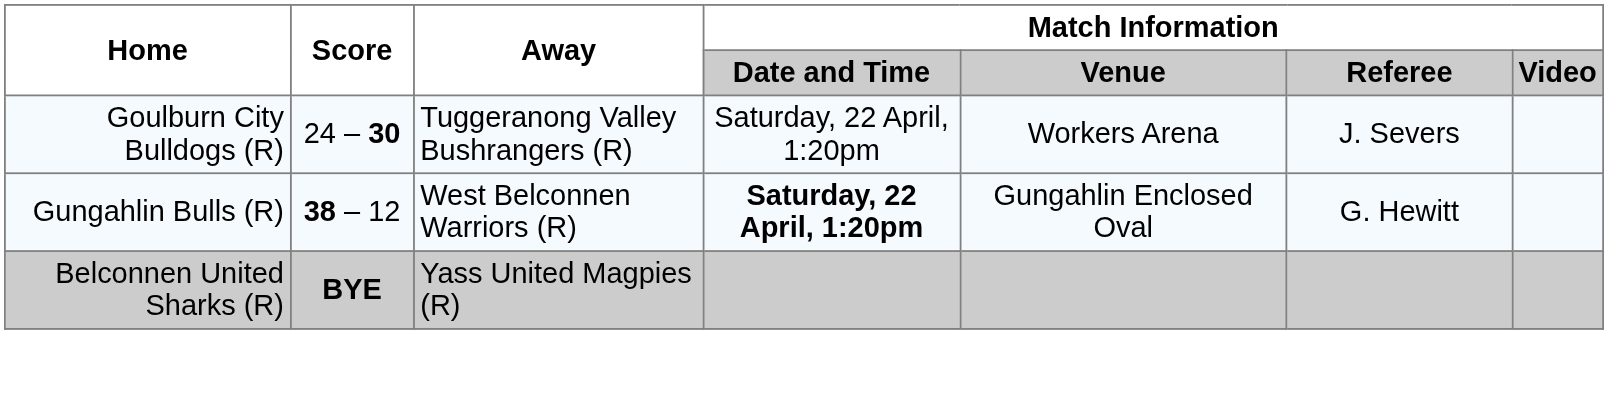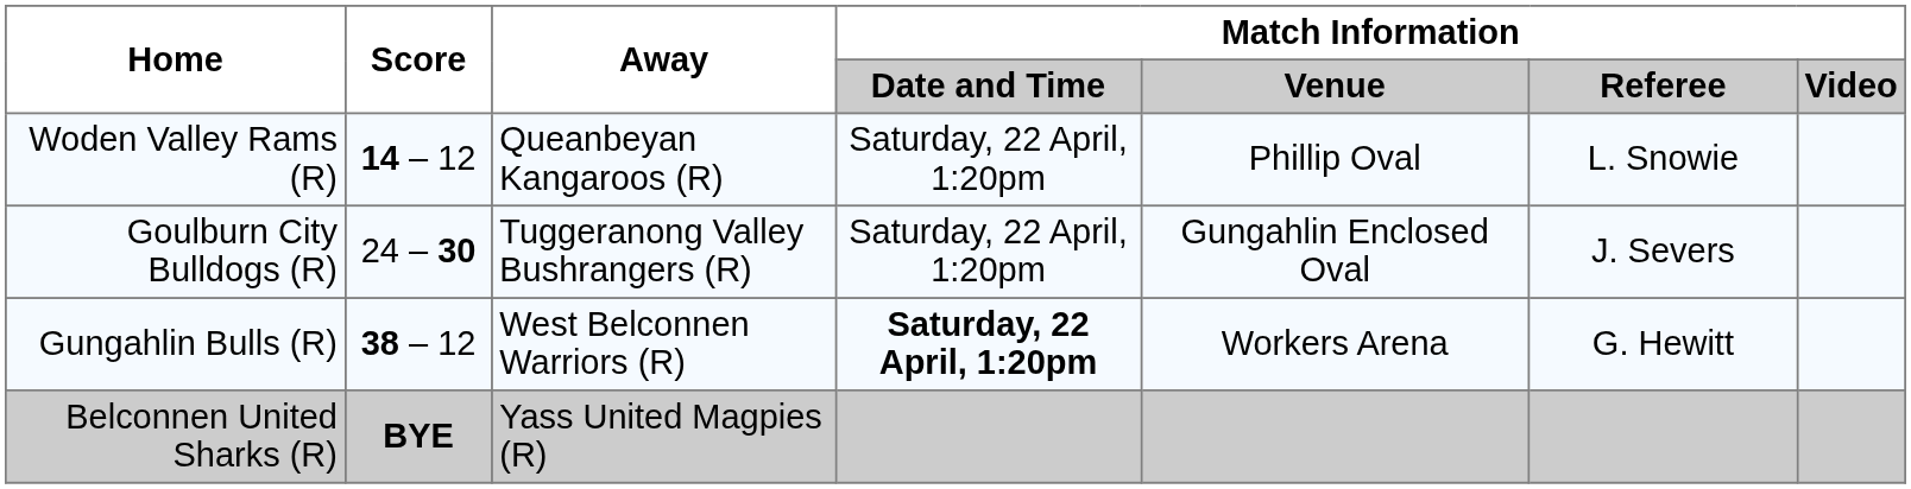+ row: Woden Valley Rams (R) | 14 – 12 | Queanbeyan Kangaroos (R) | Saturday, 22 April, 1:20pm | Phillip Oval | L. Snowie
Goulburn City Bulldogs (R) | Match Information / Venue: Workers Arena -> Gungahlin Enclosed Oval
Gungahlin Bulls (R) | Match Information / Venue: Gungahlin Enclosed Oval -> Workers Arena
